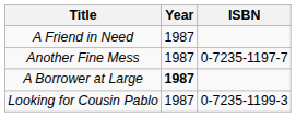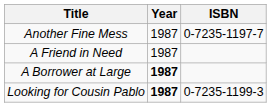rows swapped: A Friend in Need <-> Another Fine Mess
Looking for Cousin Pablo | Year: normal -> bold
